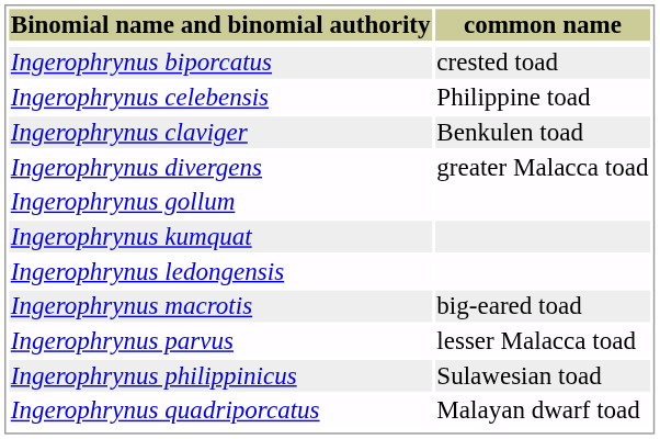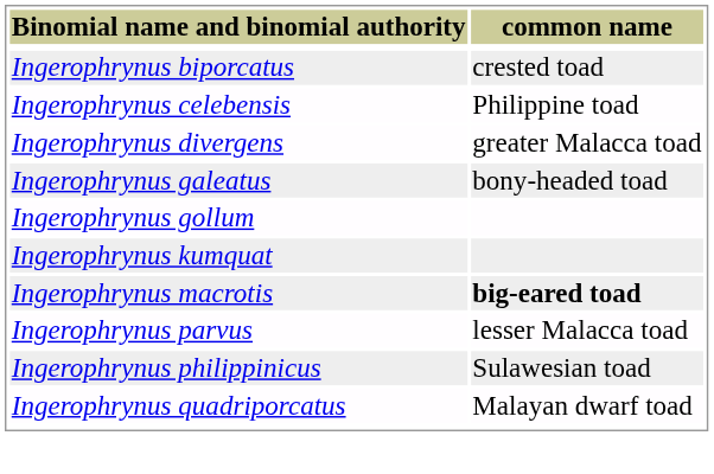- row: Ingerophrynus claviger | Benkulen toad
+ row: Ingerophrynus galeatus | bony-headed toad
- row: Ingerophrynus ledongensis
Ingerophrynus macrotis | common name: normal -> bold
